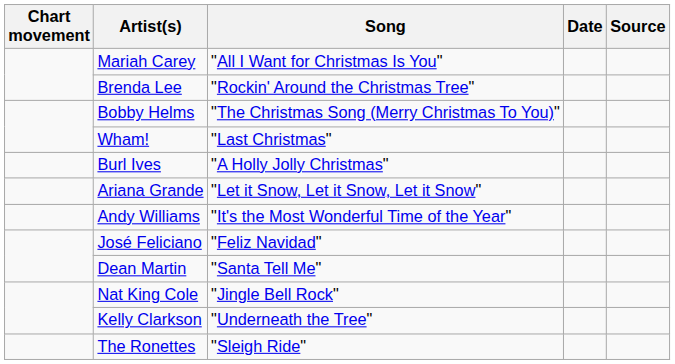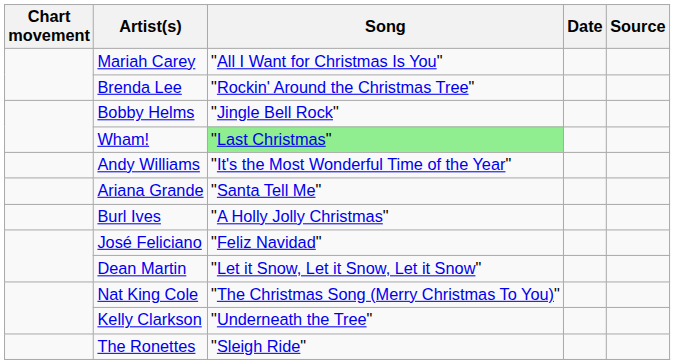Bobby Helms | Song: "The Christmas Song (Merry Christmas To You)" -> "Jingle Bell Rock"
Wham! | Song: no background -> lightgreen background
rows swapped: Burl Ives <-> Andy Williams
Ariana Grande | Song: "Let it Snow, Let it Snow, Let it Snow" -> "Santa Tell Me"
Dean Martin | Song: "Santa Tell Me" -> "Let it Snow, Let it Snow, Let it Snow"
Nat King Cole | Song: "Jingle Bell Rock" -> "The Christmas Song (Merry Christmas To You)"
